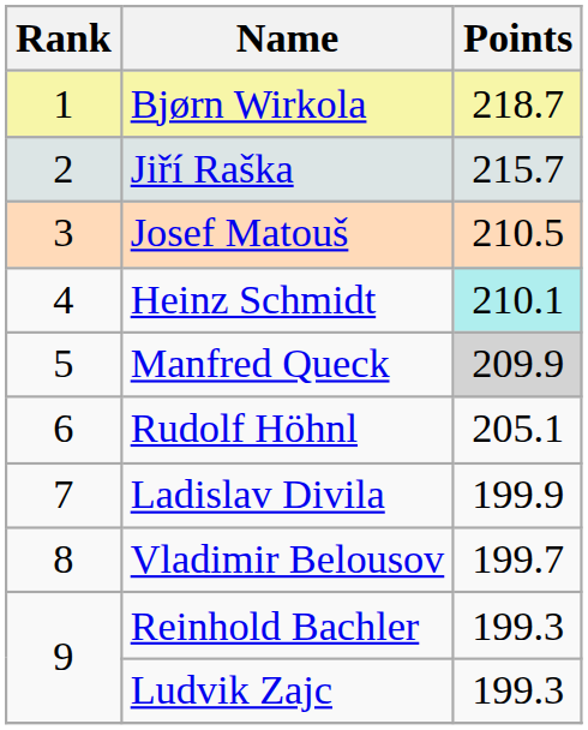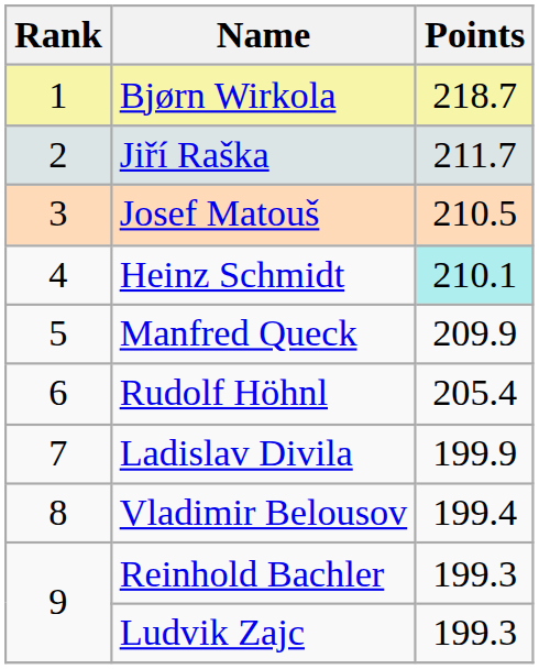Jiří Raška | Points: 215.7 -> 211.7
Manfred Queck | Points: lightgrey background -> no background
Rudolf Höhnl | Points: 205.1 -> 205.4
Vladimir Belousov | Points: 199.7 -> 199.4
